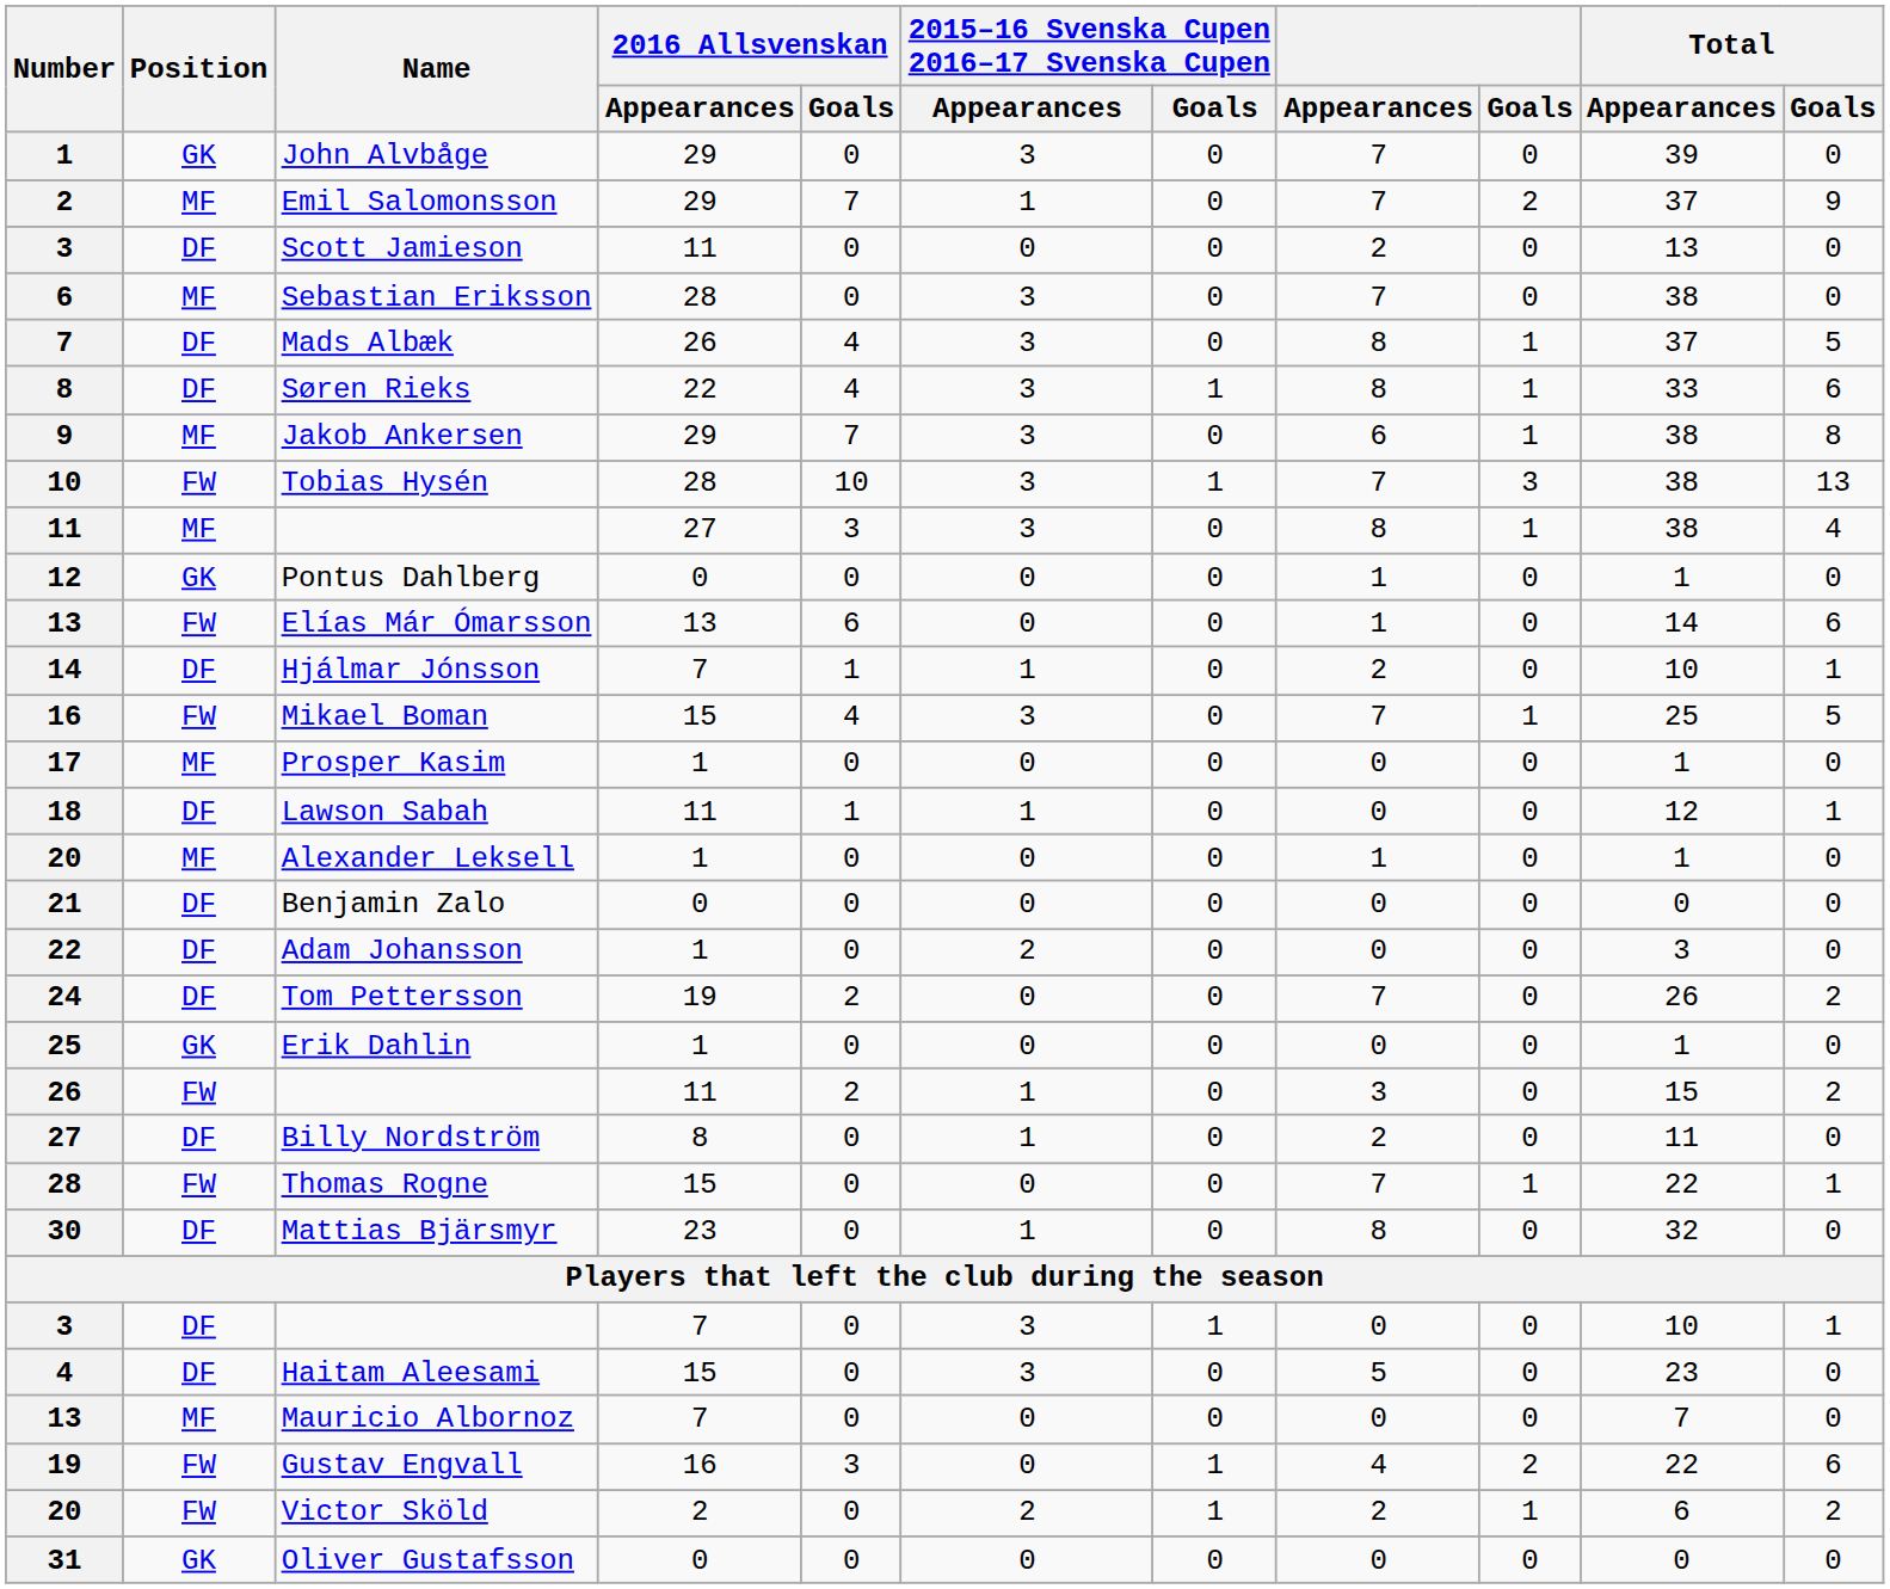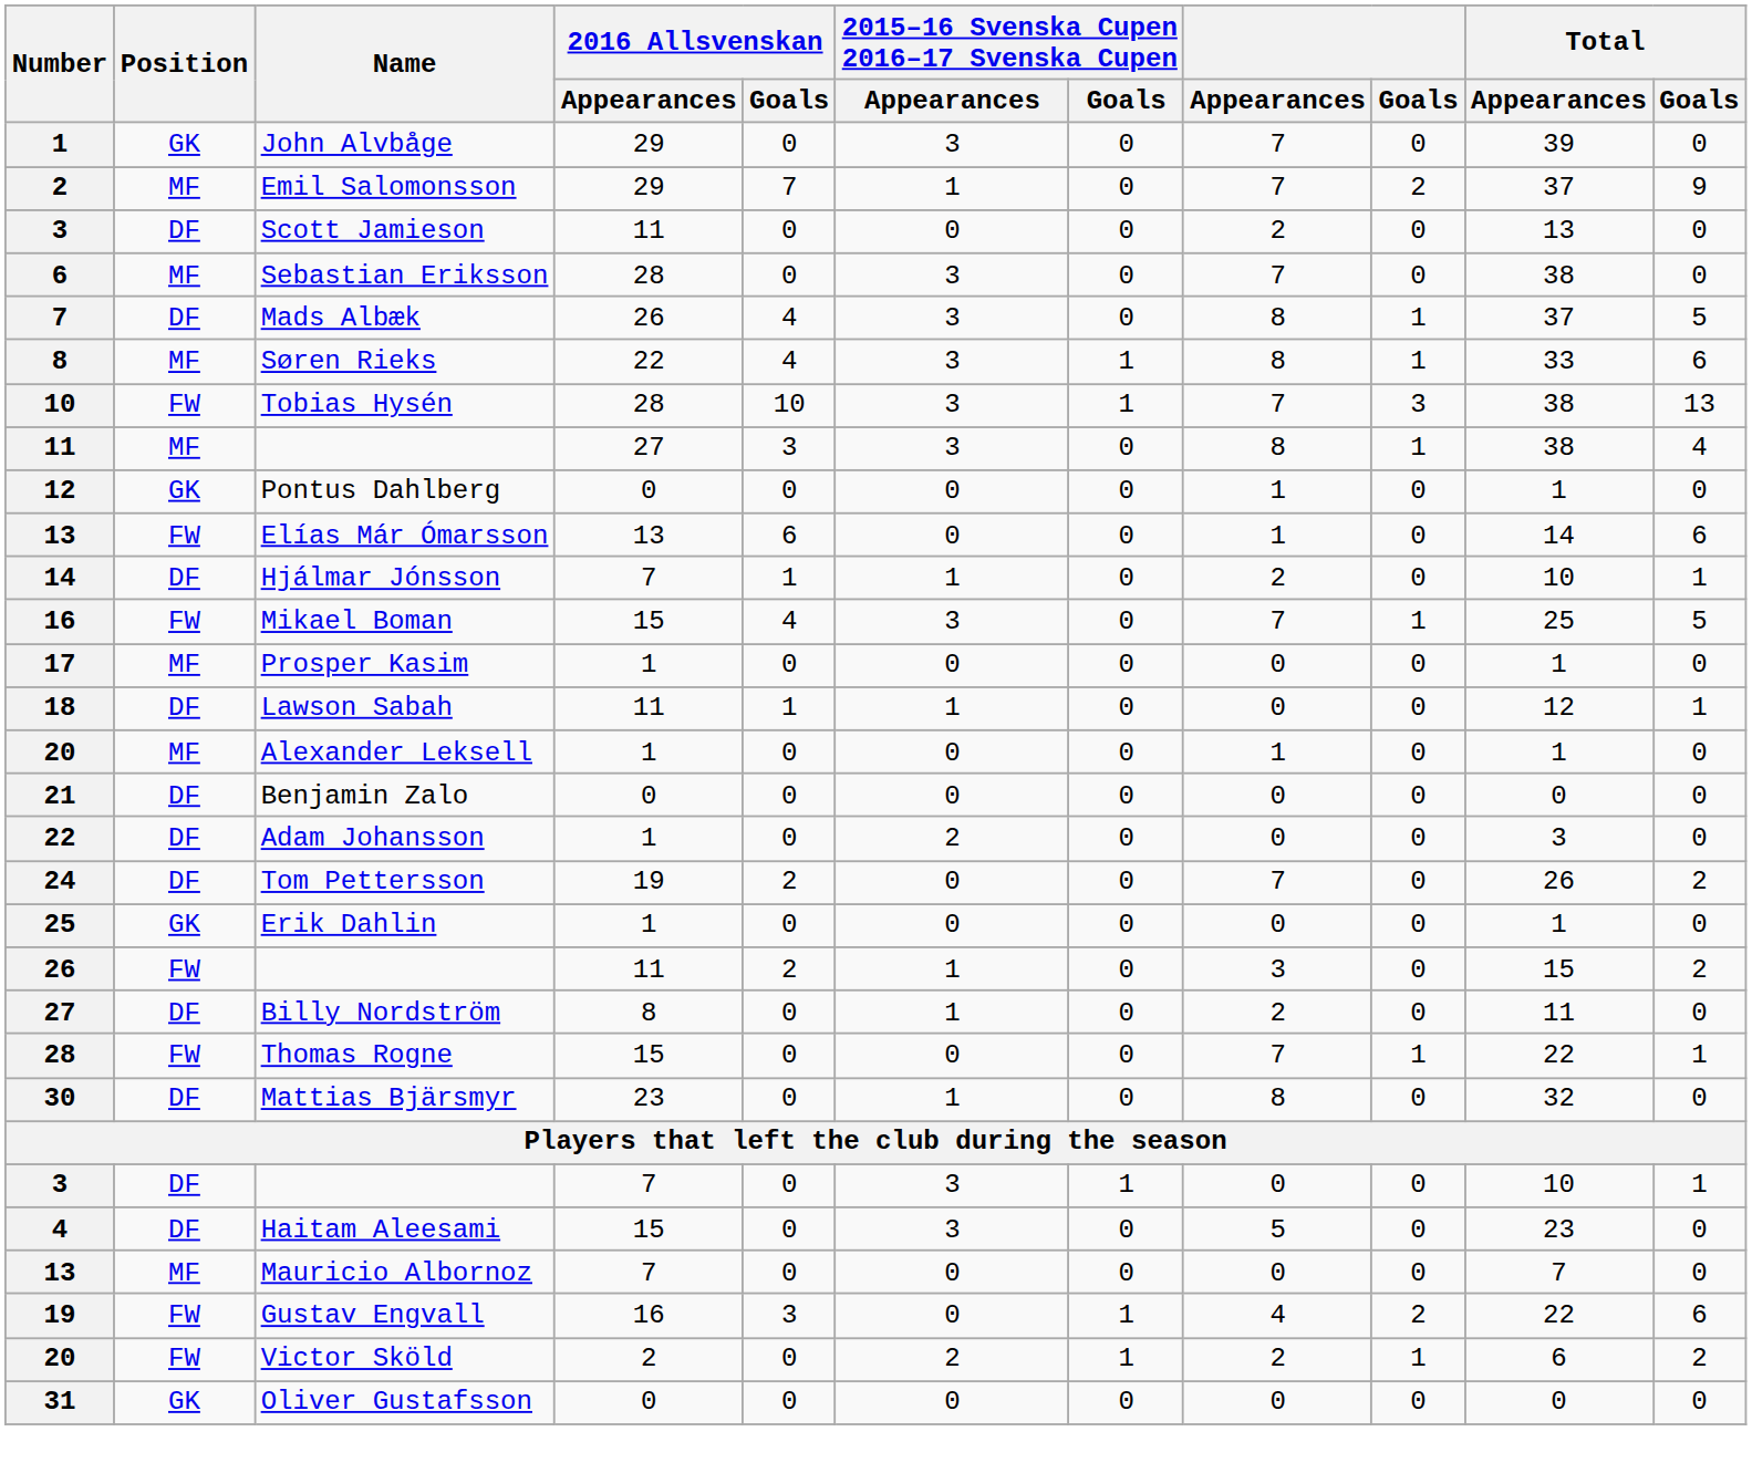Søren Rieks | Position: DF -> MF
- row: 9 | MF | Jakob Ankersen | 29 | 7 | 3 | 0 | 6 | 1 | 38 | 8
